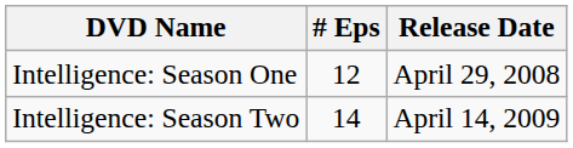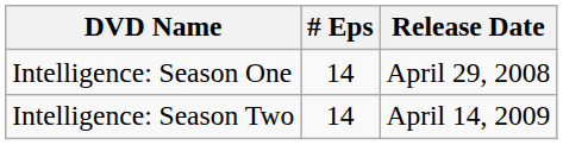Intelligence: Season One | # Eps: 12 -> 14
